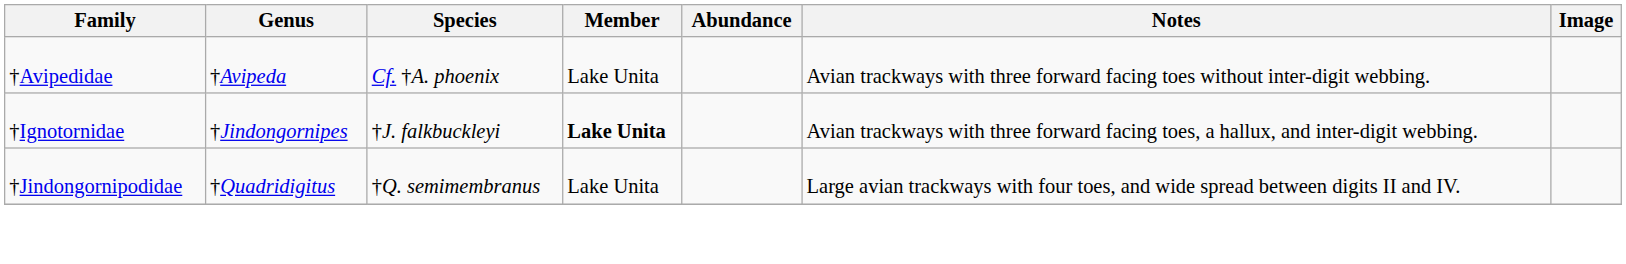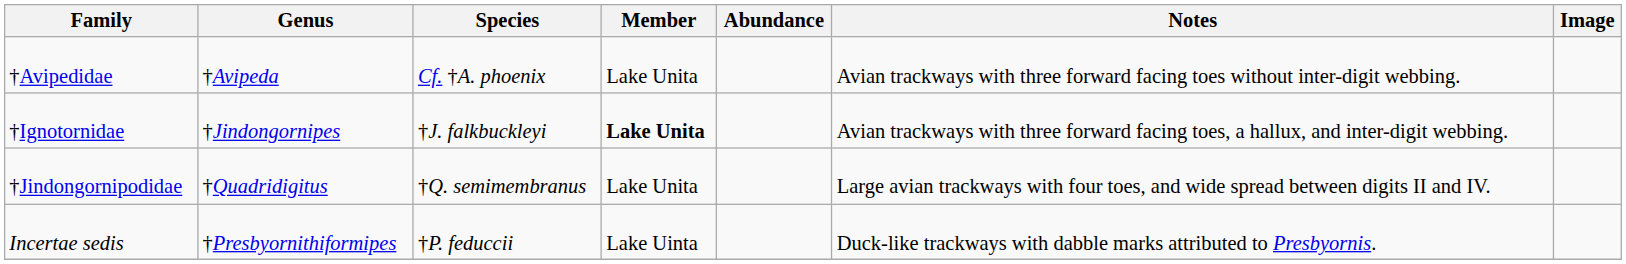+ row: Incertae sedis | †Presbyornithiformipes | †P. feduccii | Lake Uinta | Duck-like trackways with dabble marks attributed to Presbyornis.
